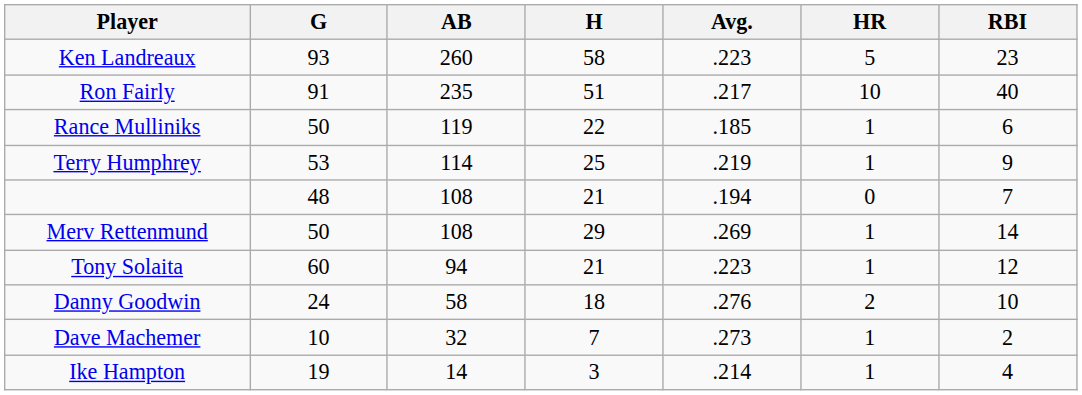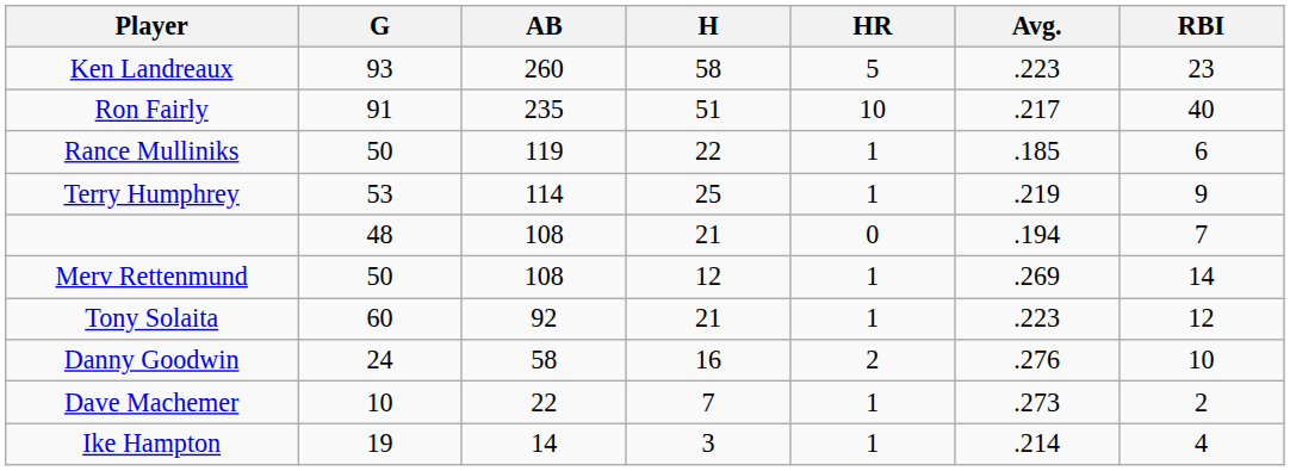columns swapped: Avg. <-> HR
Merv Rettenmund | H: 29 -> 12
Tony Solaita | AB: 94 -> 92
Danny Goodwin | H: 18 -> 16
Dave Machemer | AB: 32 -> 22
